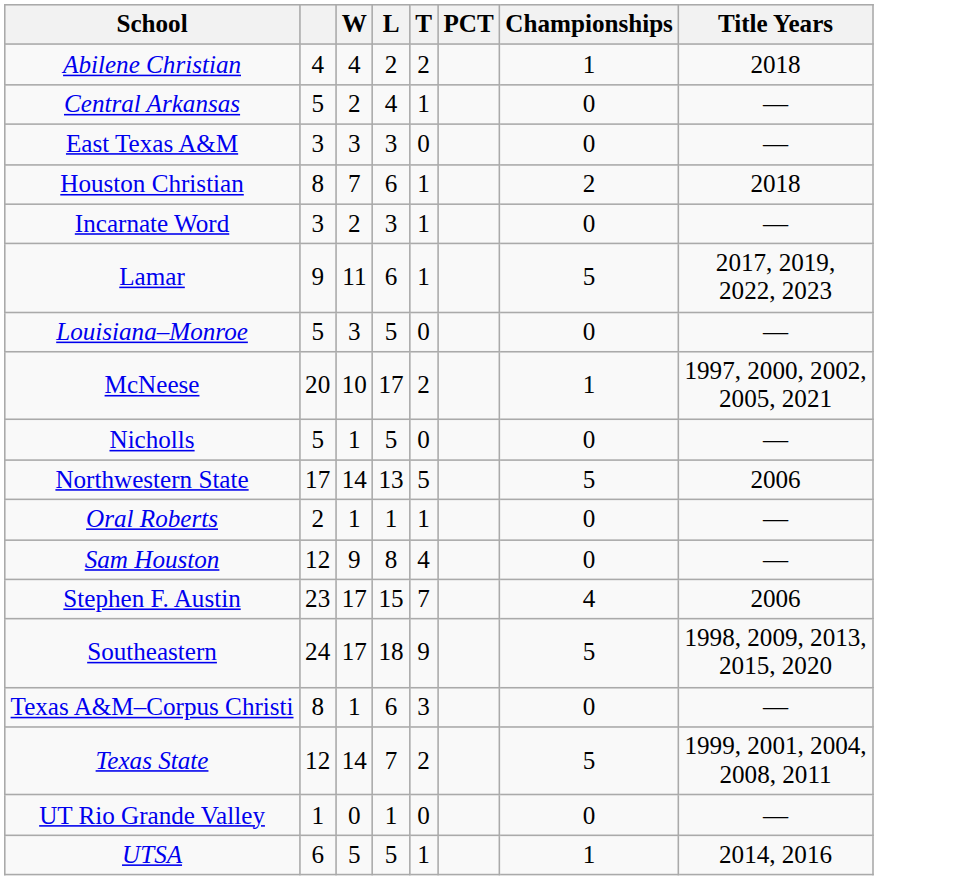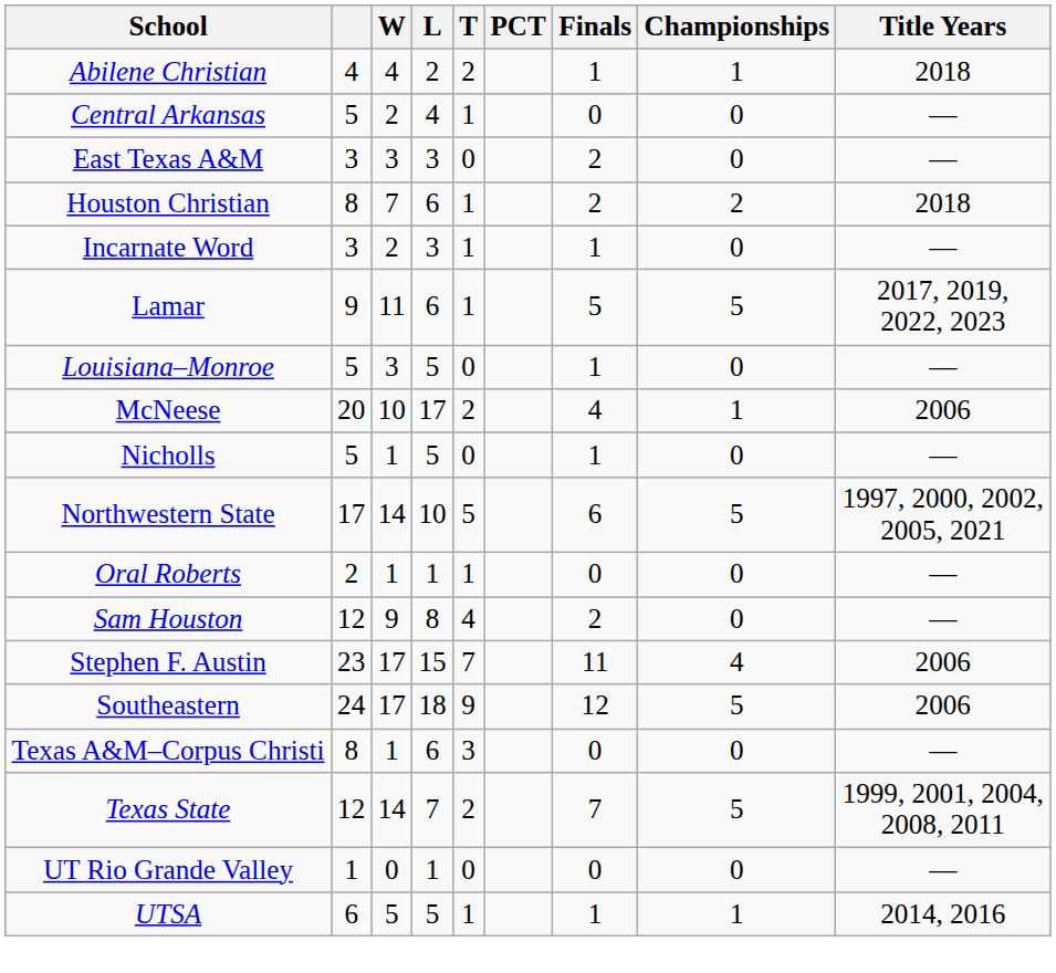+ column: Finals | 1 | 0 | 2 | 2 | 1 | 5 | 1 | 4 | 1 | 6 | 0 | 2 | 11 | 12 | 0 | 7 | 0 | 1
McNeese | Title Years: 1997, 2000, 2002, 2005, 2021 -> 2006
Northwestern State | L: 13 -> 10
Northwestern State | Title Years: 2006 -> 1997, 2000, 2002, 2005, 2021
Southeastern | Title Years: 1998, 2009, 2013, 2015, 2020 -> 2006
